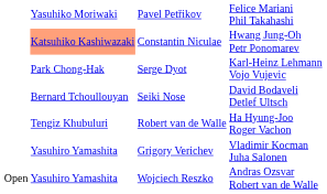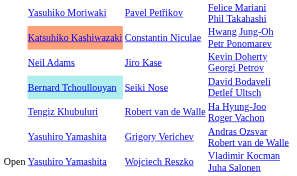- row: Park Chong-Hak | Serge Dyot | Karl-Heinz Lehmann Vojo Vujevic
+ row: Neil Adams | Jiro Kase | Kevin Doherty Georgi Petrov
Seiki Nose | column 2: no background -> paleturquoise background
Grigory Verichev | column 4: Vladimir Kocman Juha Salonen -> Andras Ozsvar Robert van de Walle
Wojciech Reszko | column 4: Andras Ozsvar Robert van de Walle -> Vladimir Kocman Juha Salonen
